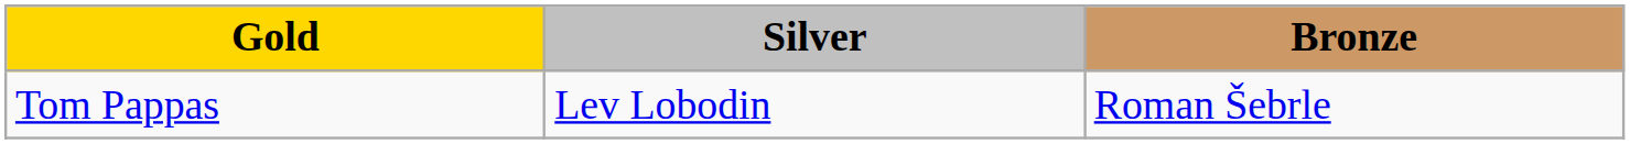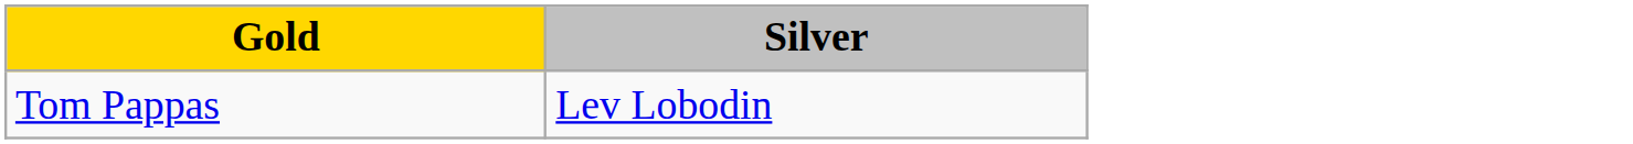- column: Bronze | Roman Šebrle
